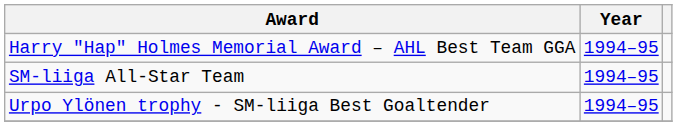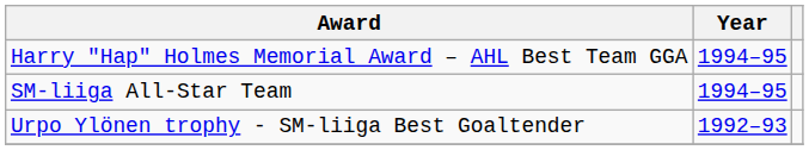Urpo Ylönen trophy - SM-liiga Best Goaltender | Year: 1994–95 -> 1992–93
